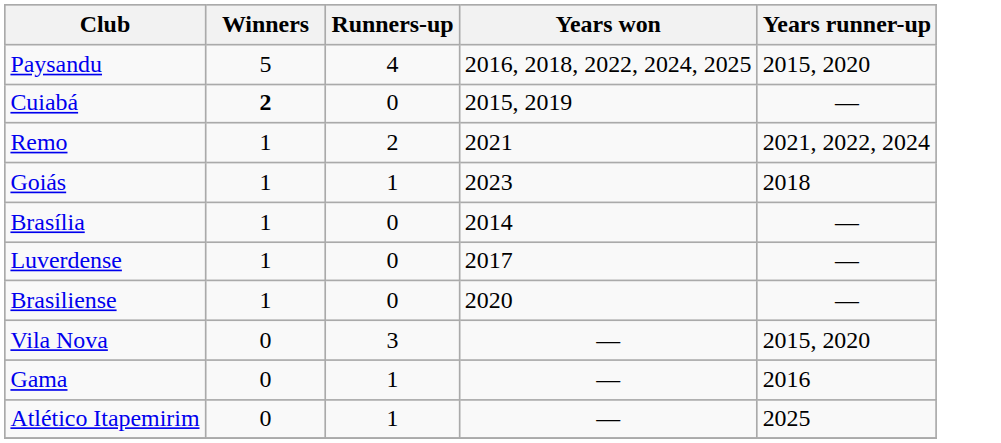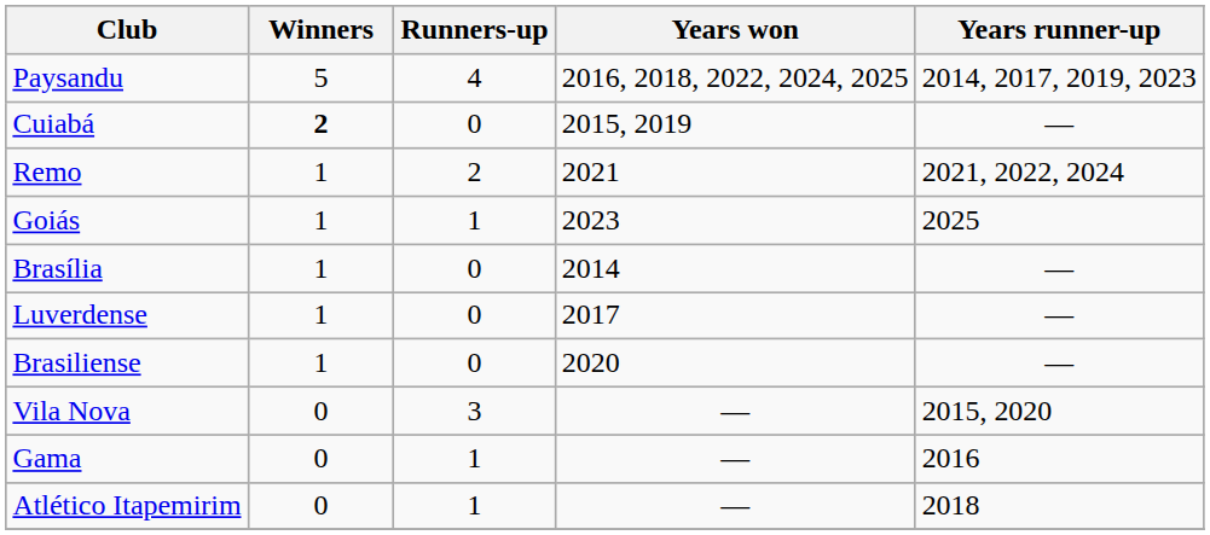Paysandu | Years runner-up: 2015, 2020 -> 2014, 2017, 2019, 2023
Goiás | Years runner-up: 2018 -> 2025
Atlético Itapemirim | Years runner-up: 2025 -> 2018
